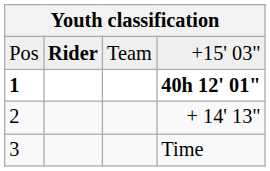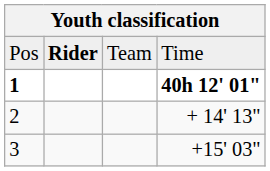Pos | column 4: +15' 03" -> Time
3 | column 4: Time -> +15' 03"
